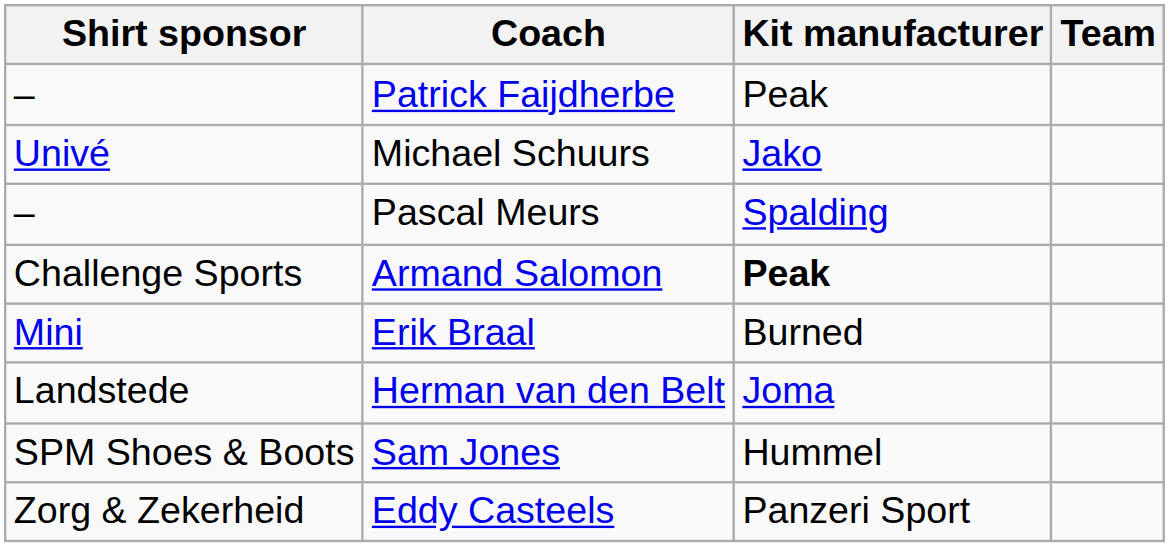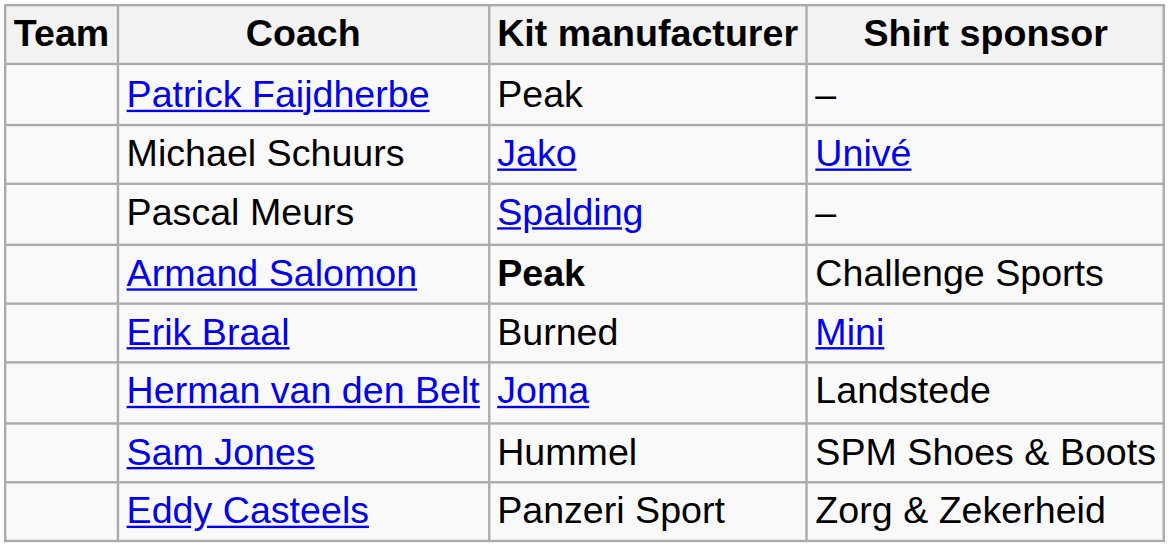columns swapped: Team <-> Shirt sponsor
